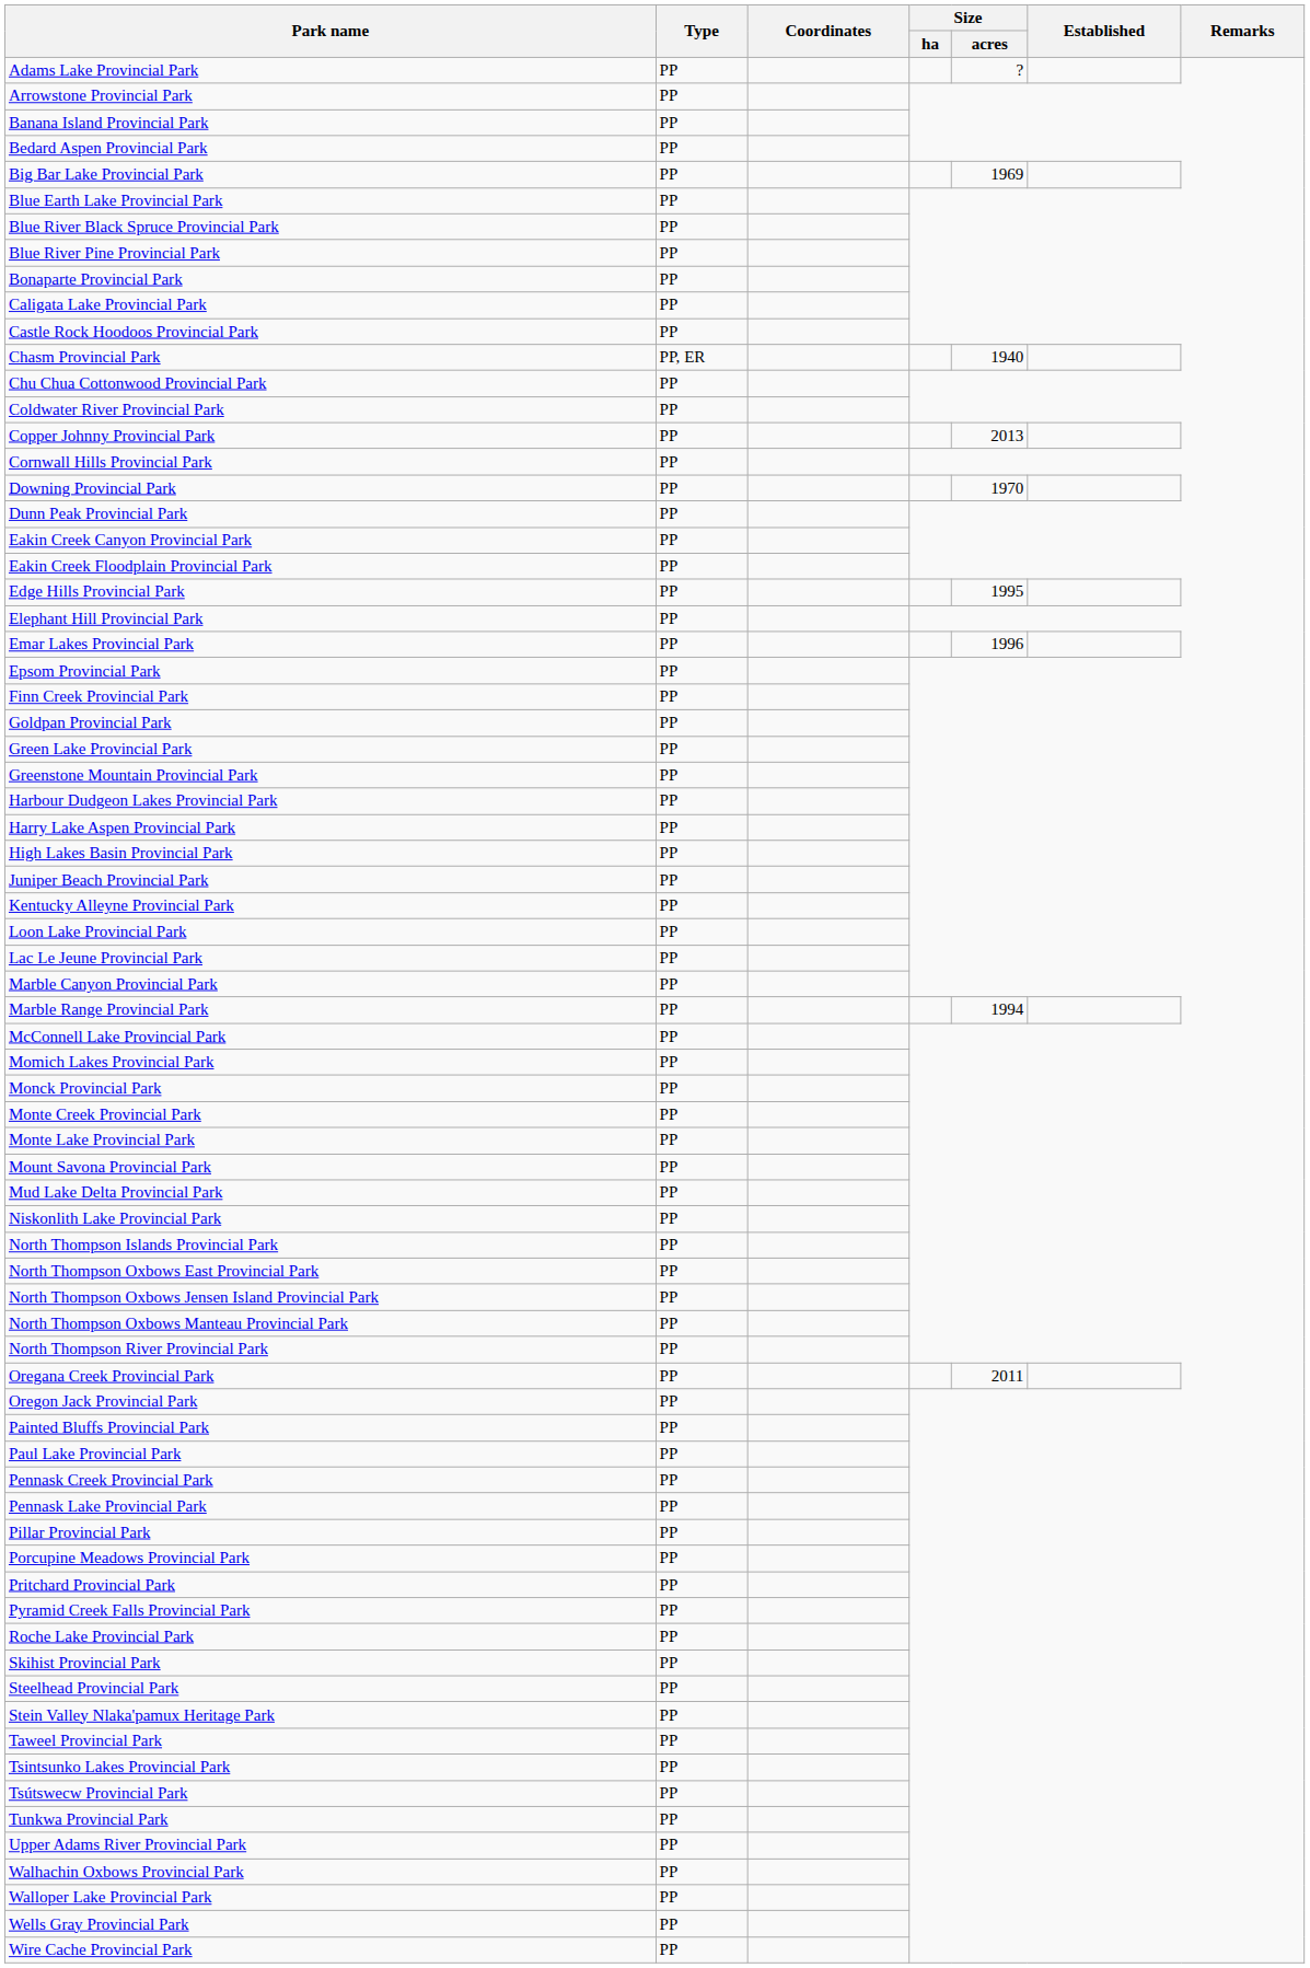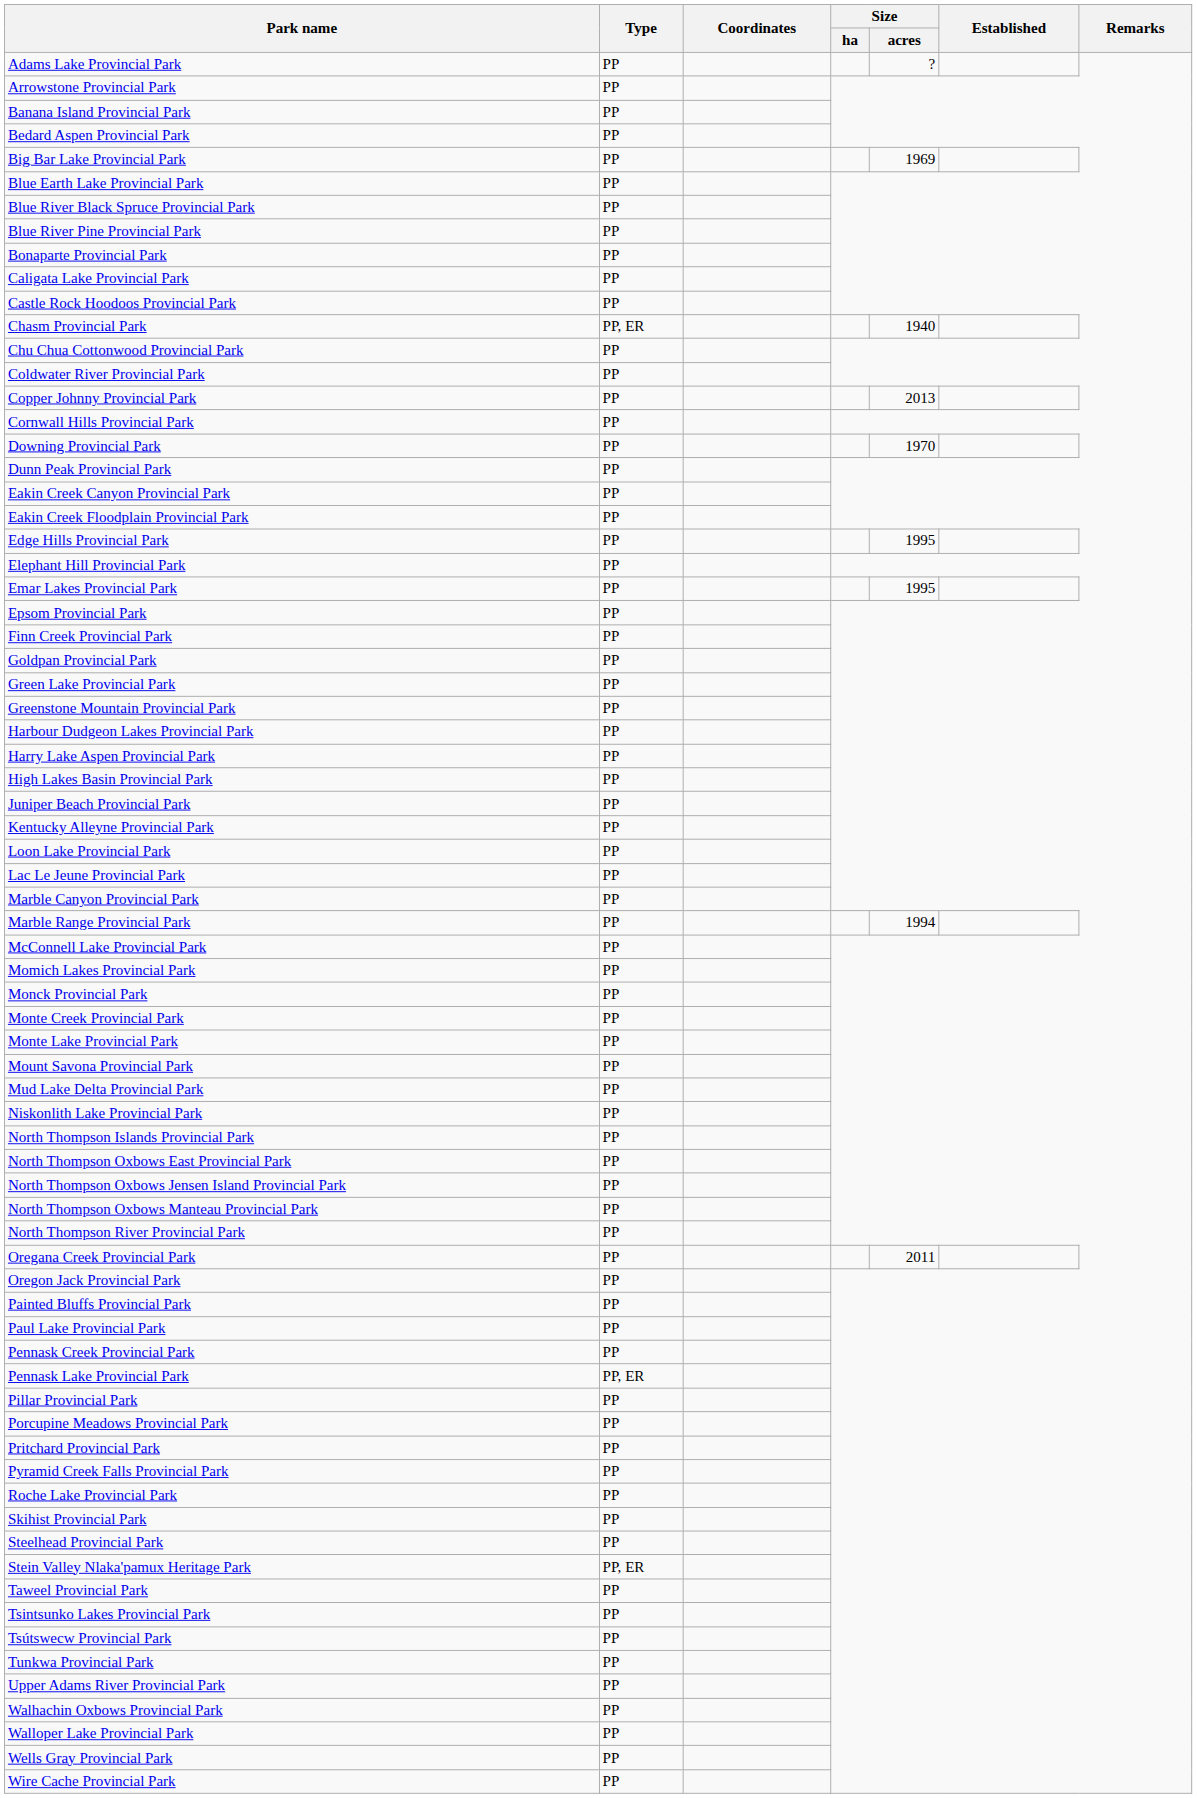Emar Lakes Provincial Park | Size / acres: 1996 -> 1995
Pennask Lake Provincial Park | Type: PP -> PP, ER
Stein Valley Nlaka'pamux Heritage Park | Type: PP -> PP, ER
